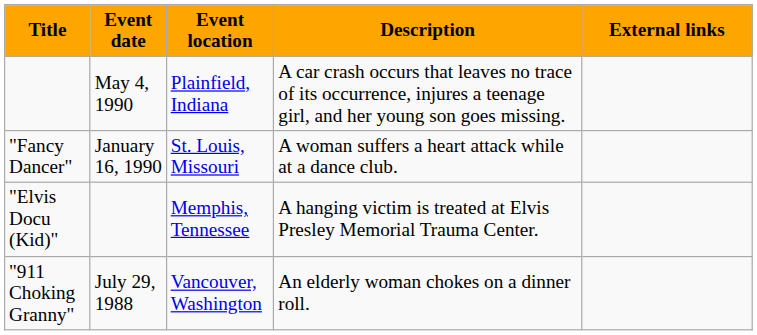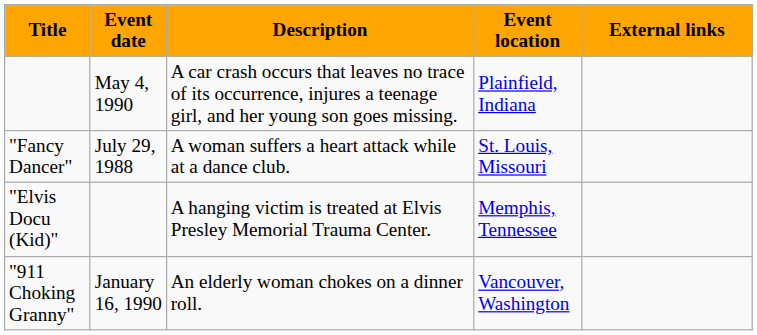columns swapped: Event location <-> Description
"Fancy Dancer" | Event date: January 16, 1990 -> July 29, 1988
"911 Choking Granny" | Event date: July 29, 1988 -> January 16, 1990
